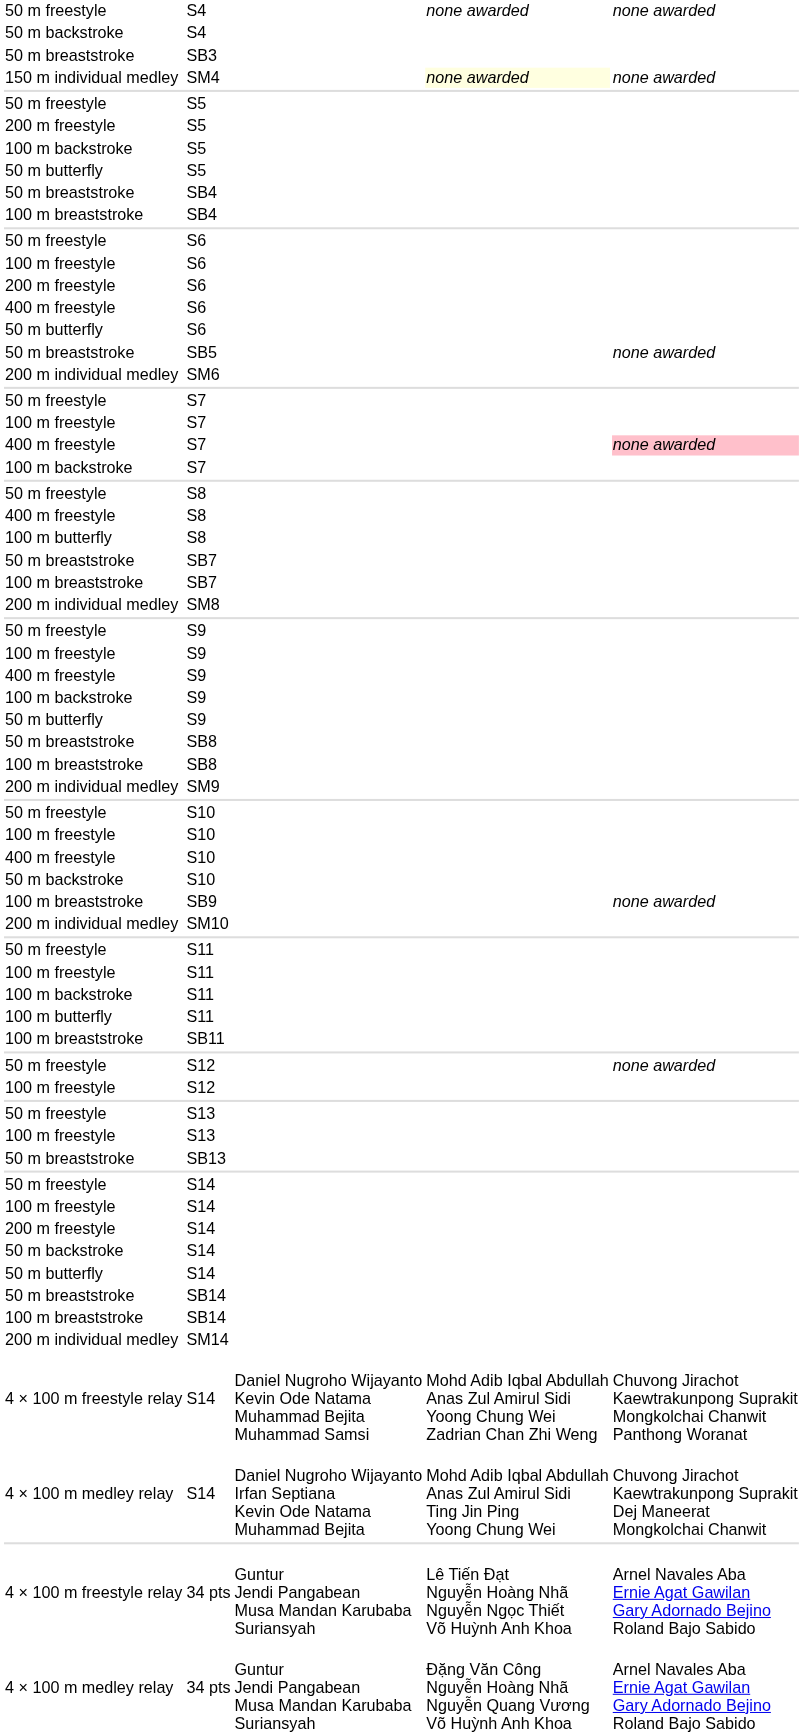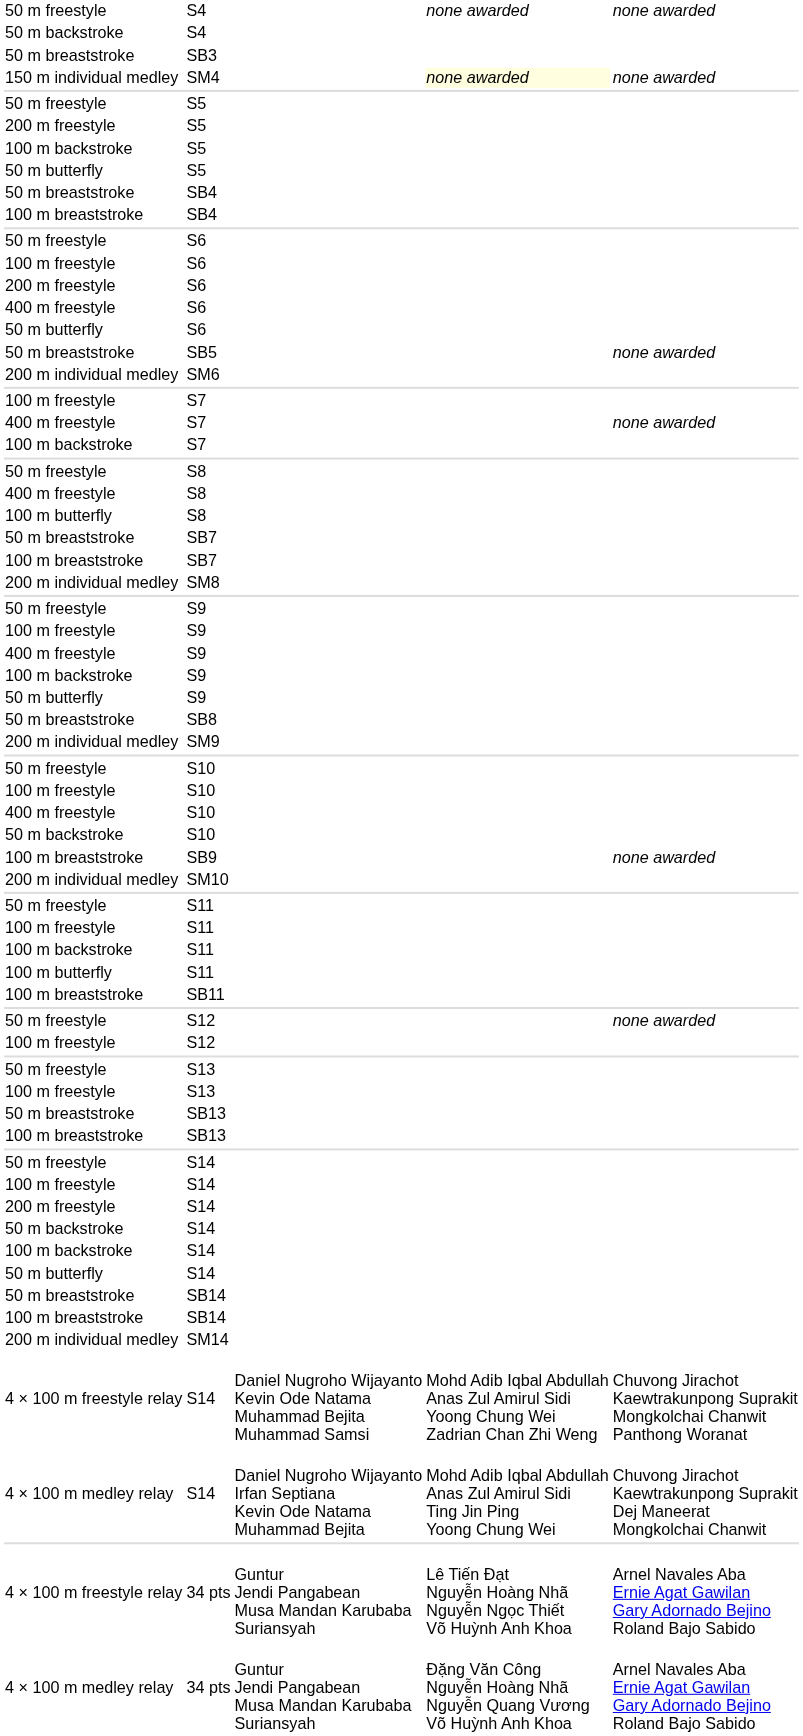- row: 50 m freestyle | S7
400 m freestyle / S7 | column 5: pink background -> no background
- row: 100 m breaststroke | SB8
+ row: 100 m breaststroke | SB13
+ row: 100 m backstroke | S14
